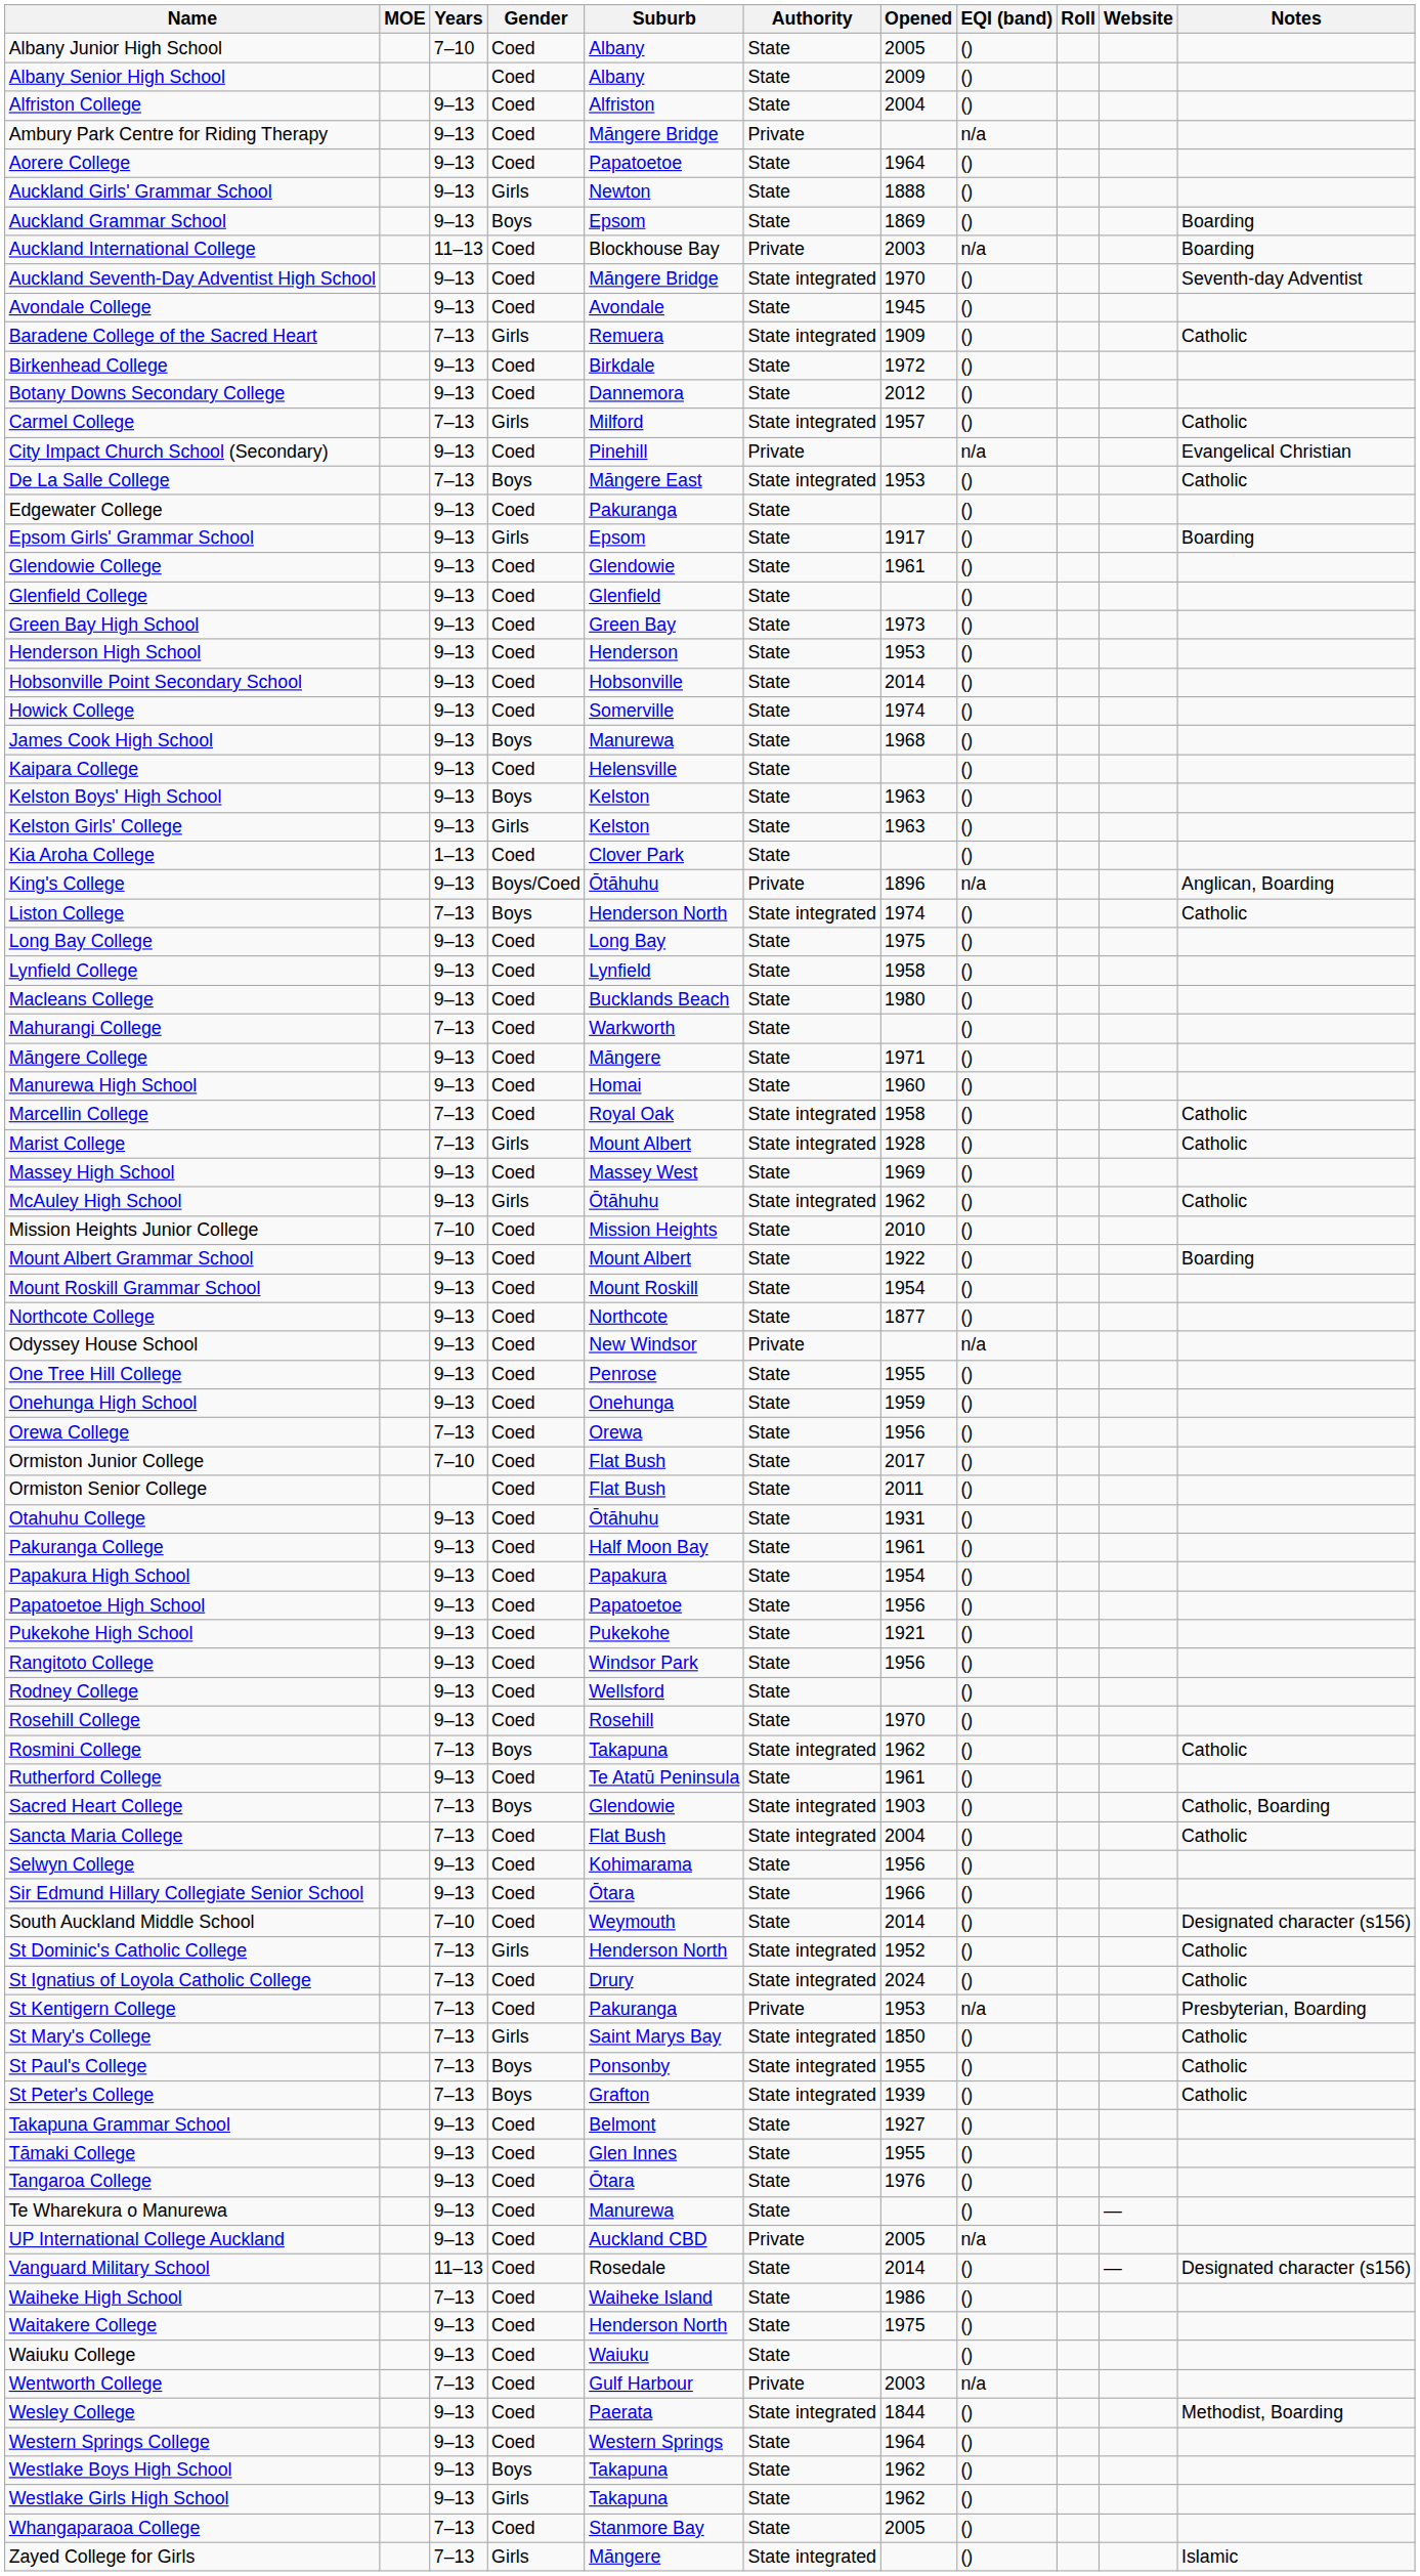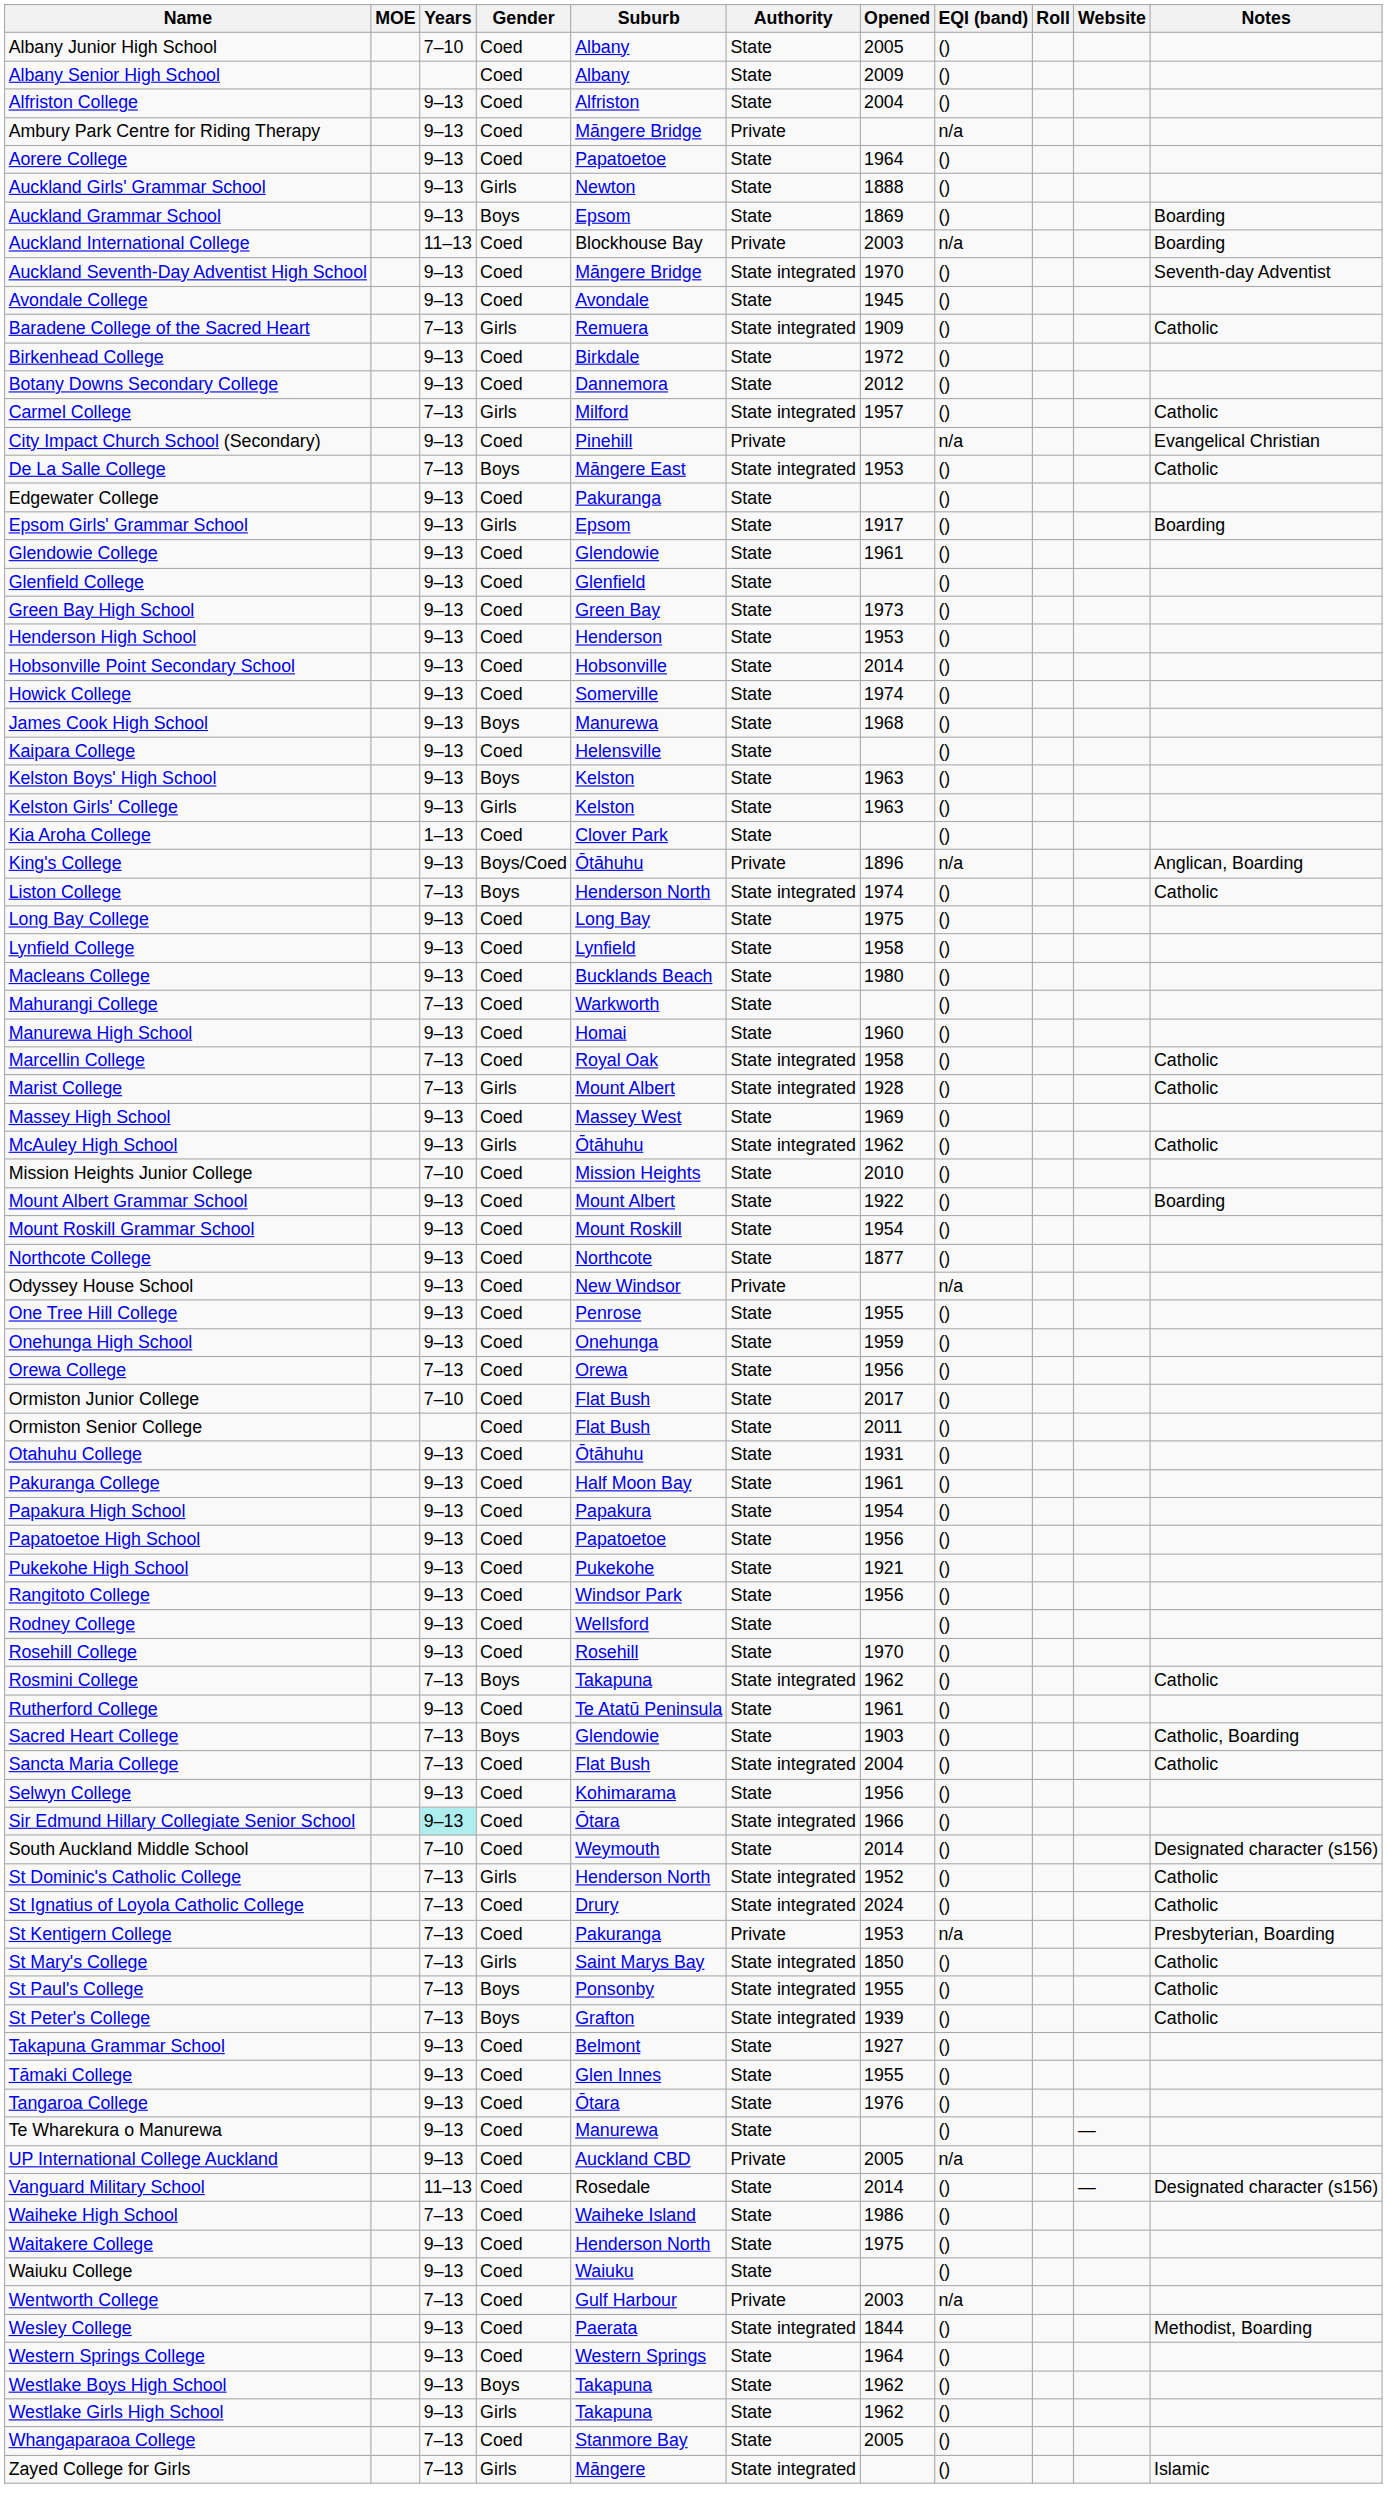- row: Māngere College | 9–13 | Coed | Māngere | State | 1971 | ()
Sacred Heart College | Authority: State integrated -> State
Sir Edmund Hillary Collegiate Senior School | Years: no background -> paleturquoise background
Sir Edmund Hillary Collegiate Senior School | Authority: State -> State integrated
